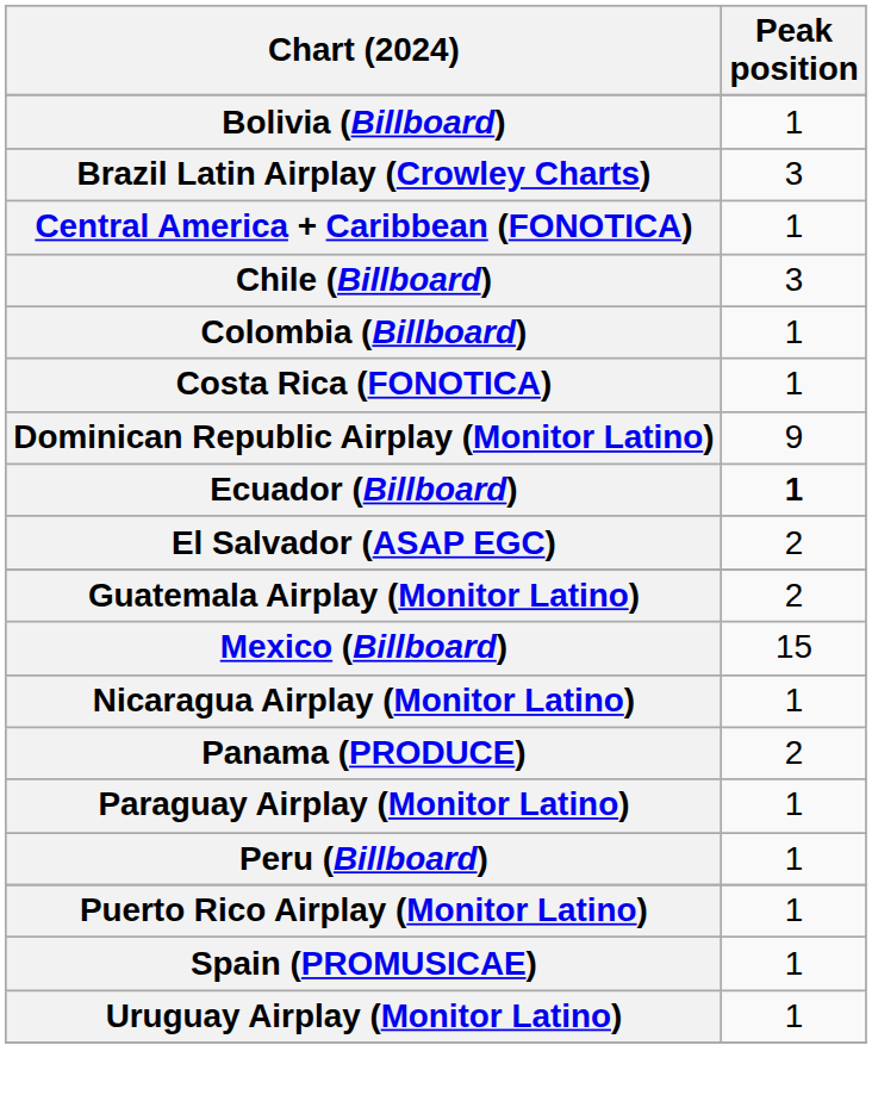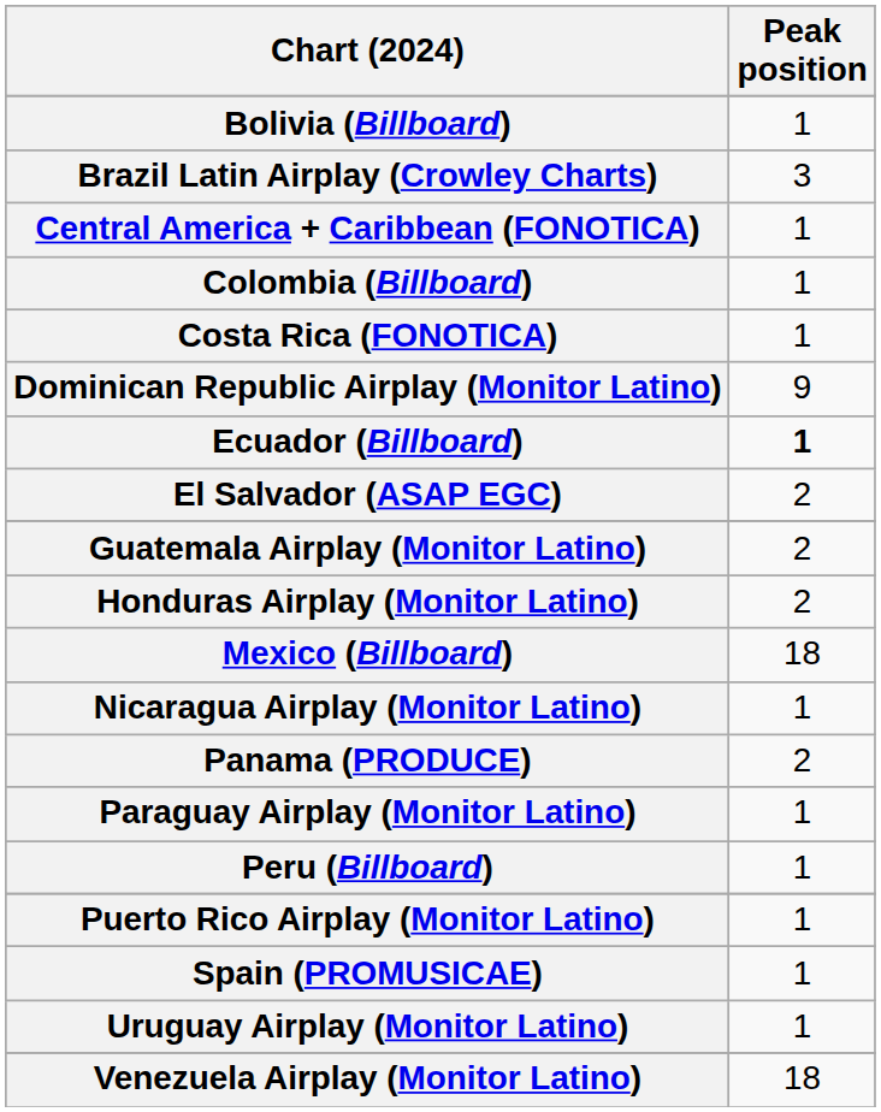- row: Chile (Billboard) | 3
+ row: Honduras Airplay (Monitor Latino) | 2
Mexico (Billboard) | Peak position: 15 -> 18
+ row: Venezuela Airplay (Monitor Latino) | 18
